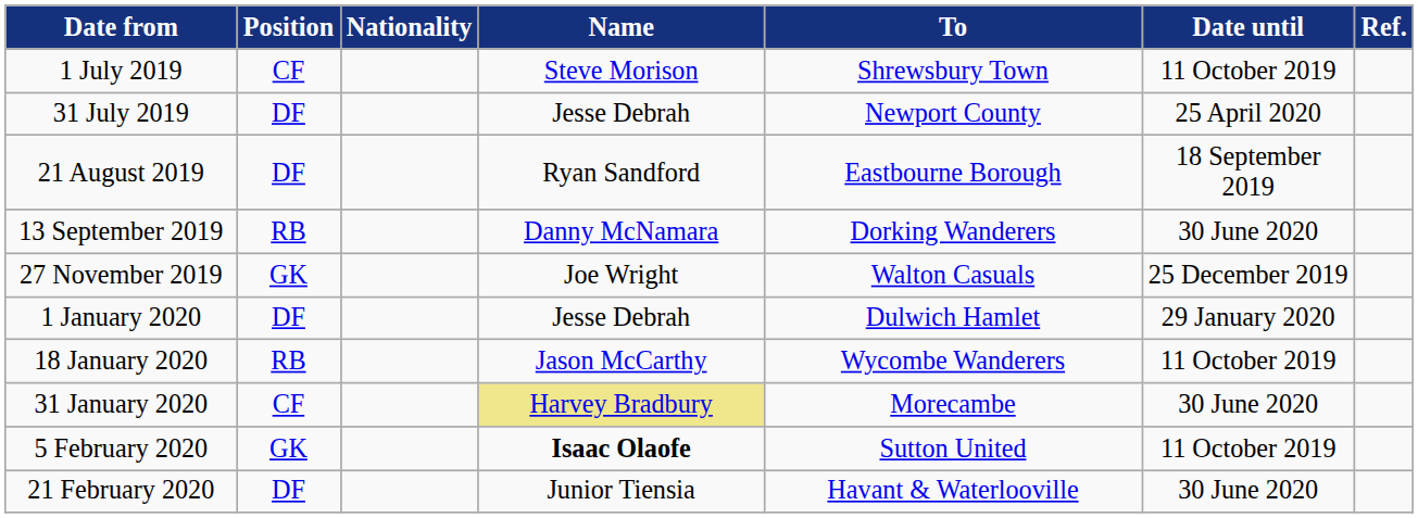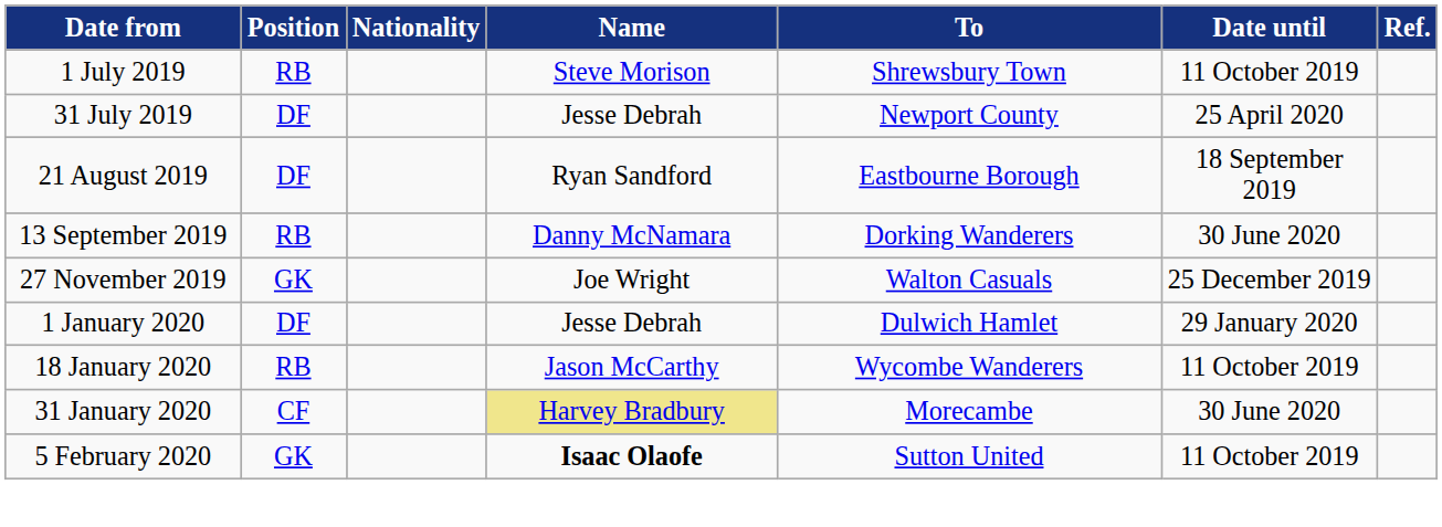1 July 2019 | Position: CF -> RB
- row: 21 February 2020 | DF | Junior Tiensia | Havant & Waterlooville | 30 June 2020
